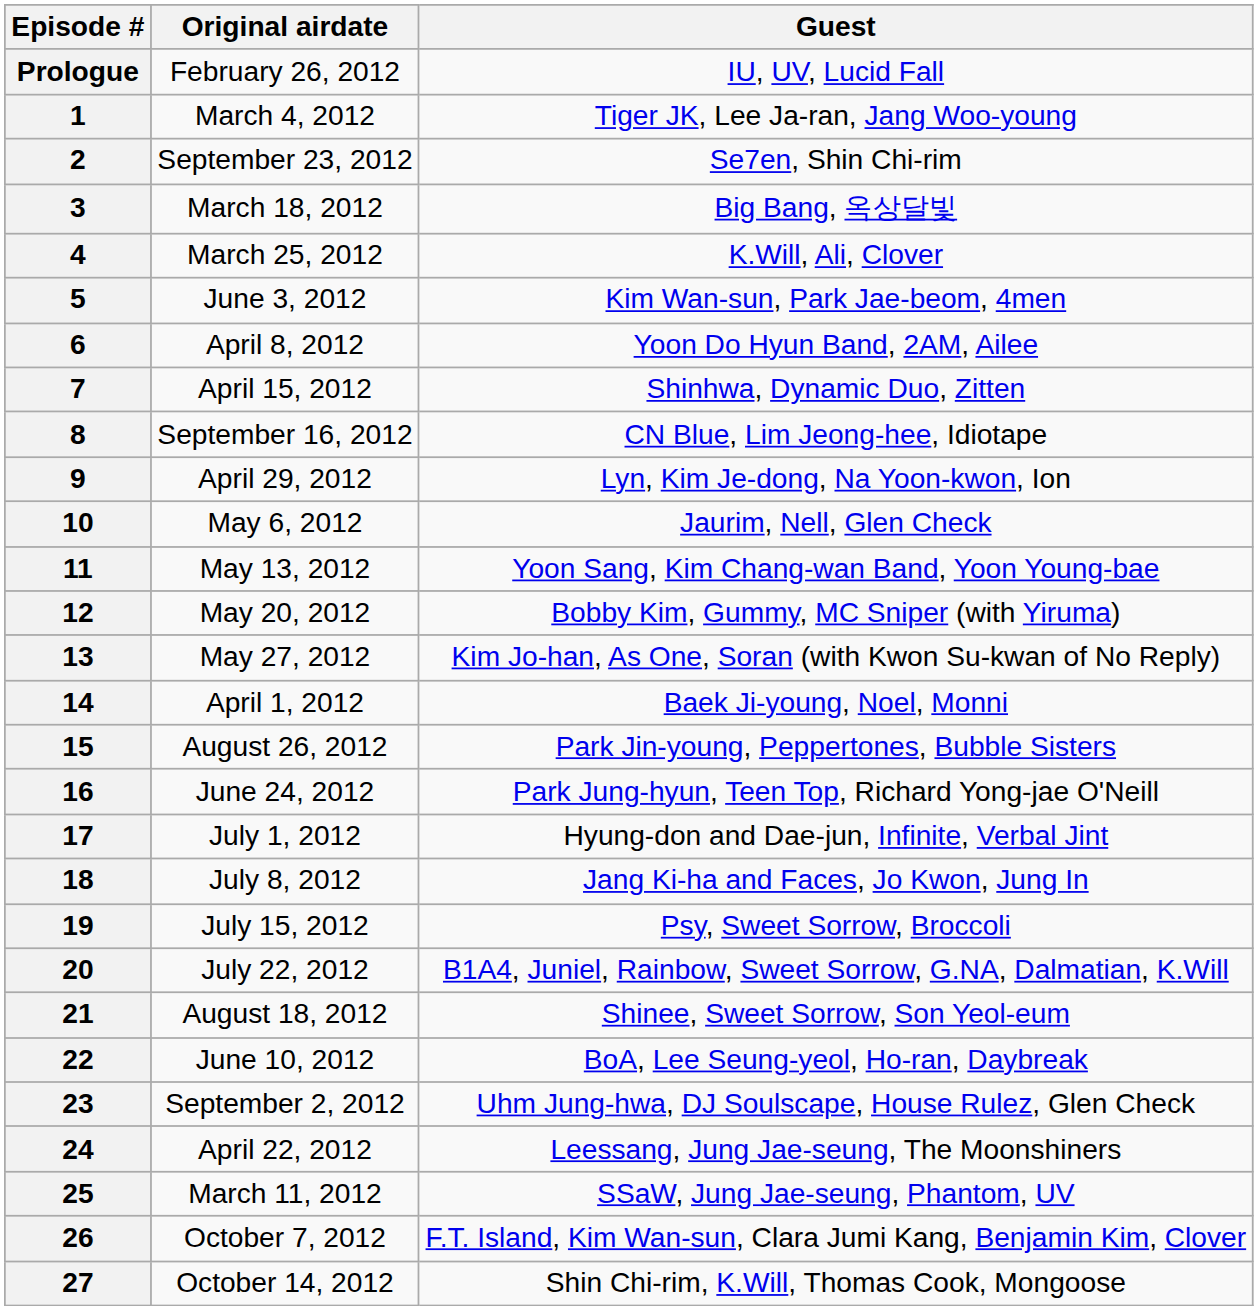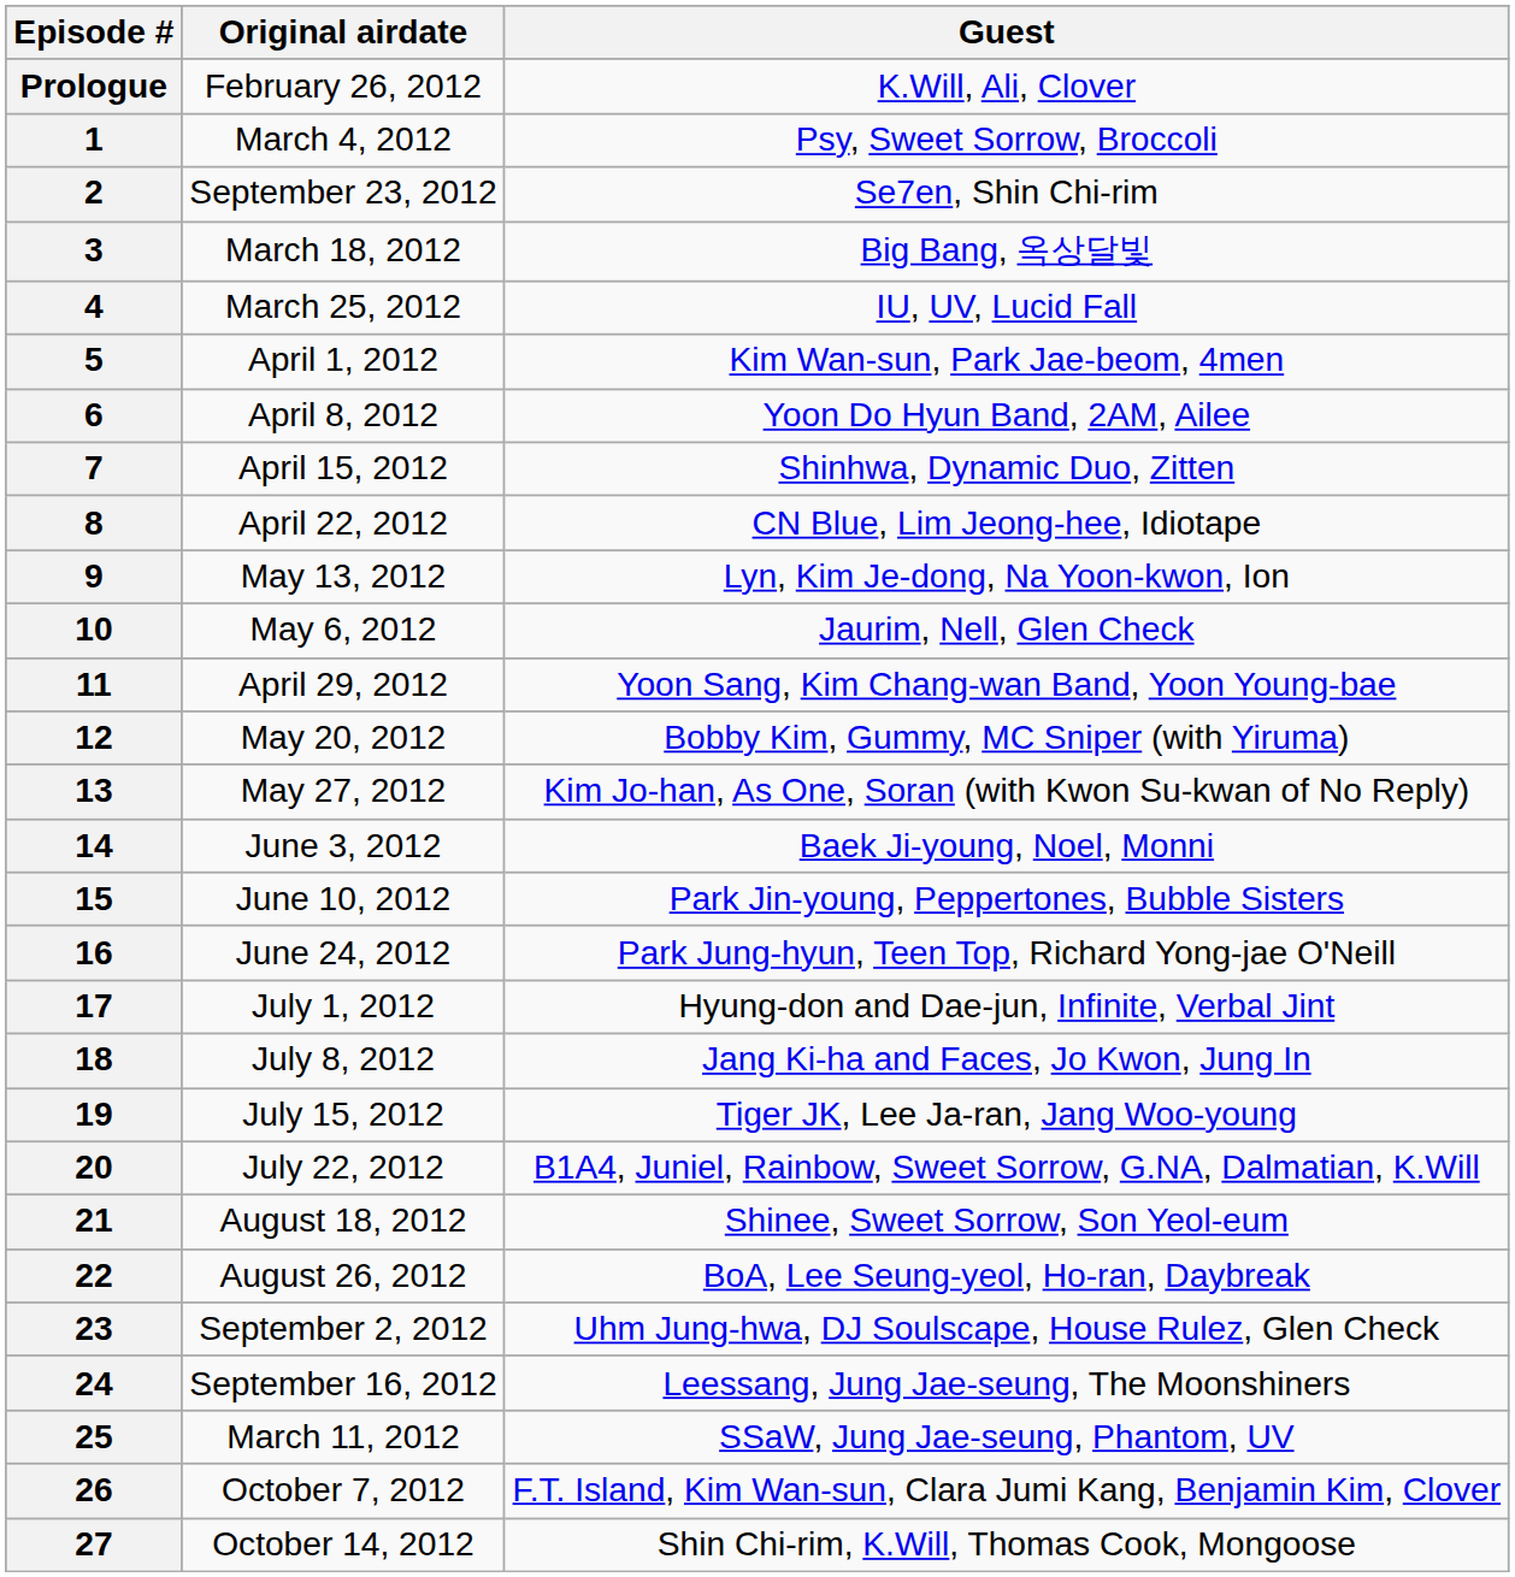Prologue | Guest: IU, UV, Lucid Fall -> K.Will, Ali, Clover
1 | Guest: Tiger JK, Lee Ja-ran, Jang Woo-young -> Psy, Sweet Sorrow, Broccoli
4 | Guest: K.Will, Ali, Clover -> IU, UV, Lucid Fall
5 | Original airdate: June 3, 2012 -> April 1, 2012
8 | Original airdate: September 16, 2012 -> April 22, 2012
9 | Original airdate: April 29, 2012 -> May 13, 2012
11 | Original airdate: May 13, 2012 -> April 29, 2012
14 | Original airdate: April 1, 2012 -> June 3, 2012
15 | Original airdate: August 26, 2012 -> June 10, 2012
19 | Guest: Psy, Sweet Sorrow, Broccoli -> Tiger JK, Lee Ja-ran, Jang Woo-young
22 | Original airdate: June 10, 2012 -> August 26, 2012
24 | Original airdate: April 22, 2012 -> September 16, 2012
